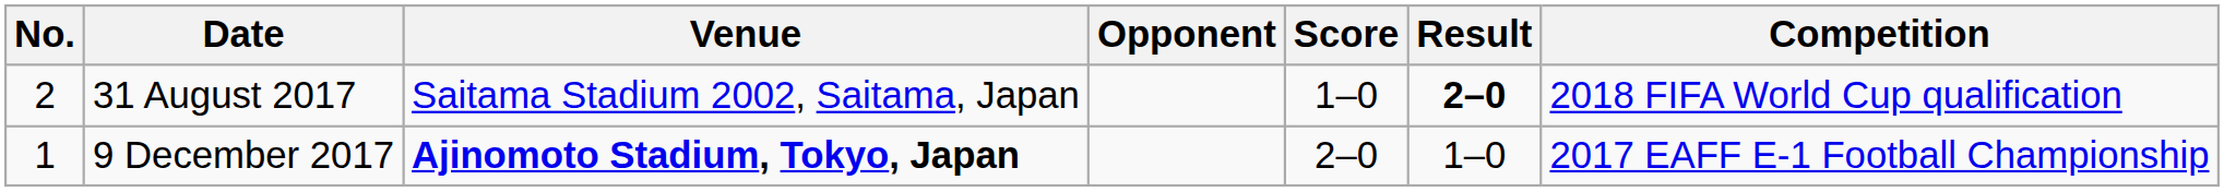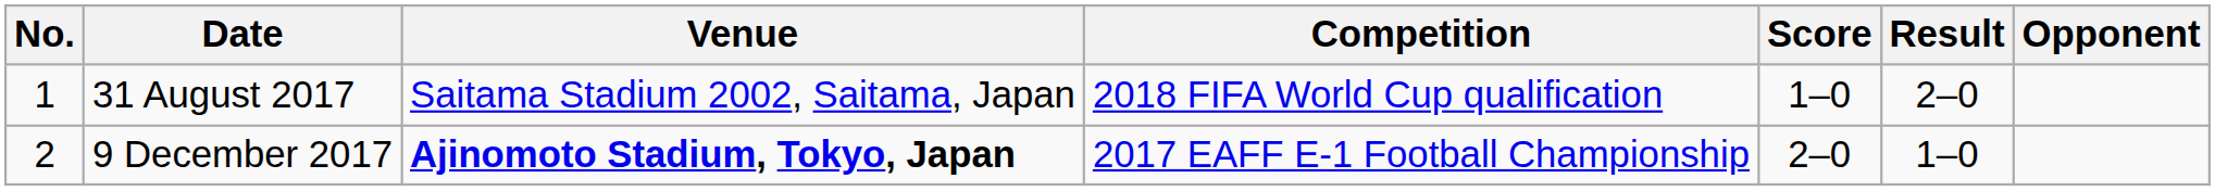columns swapped: Opponent <-> Competition
31 August 2017 | No.: 2 -> 1
31 August 2017 | Result: bold -> normal
9 December 2017 | No.: 1 -> 2
